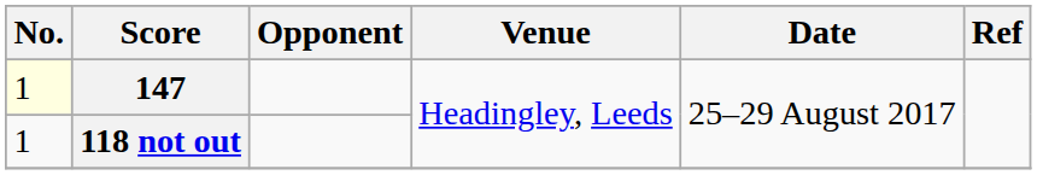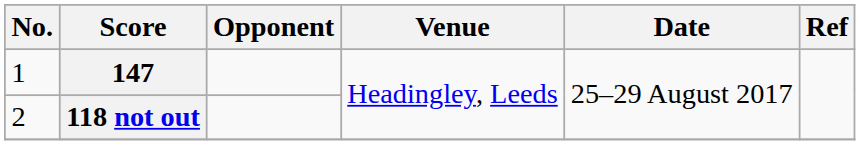147 | No.: lightyellow background -> no background
118 not out | No.: 1 -> 2
